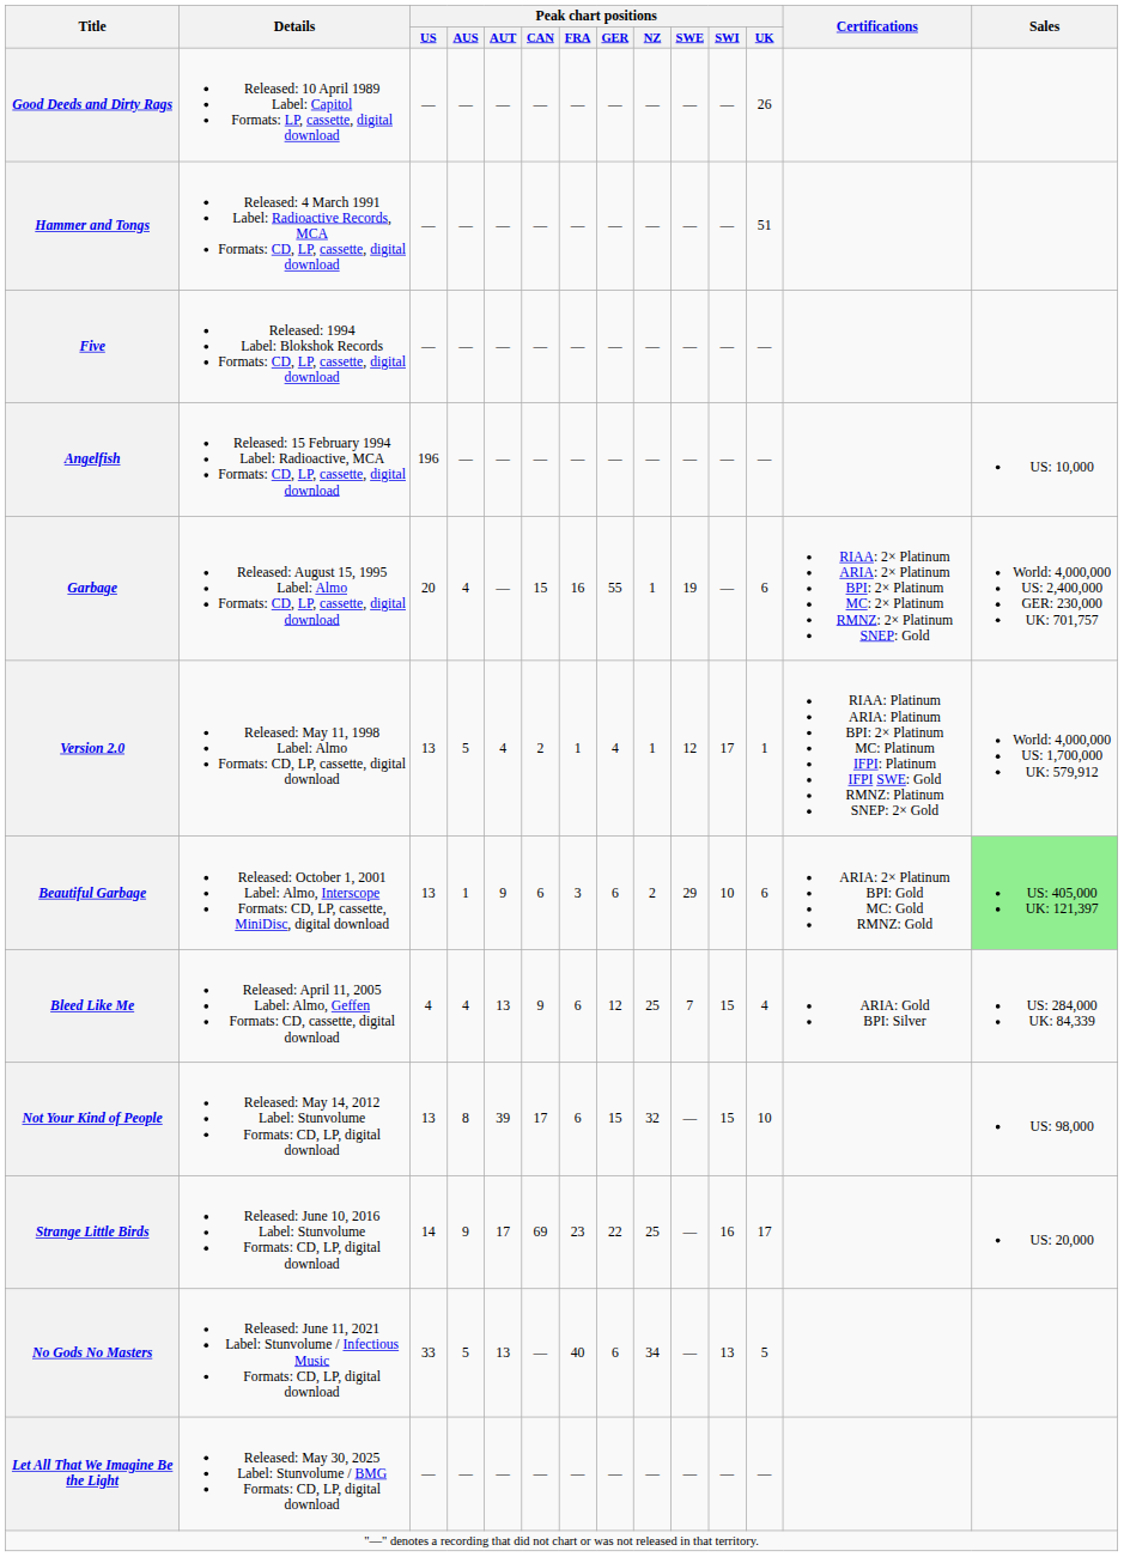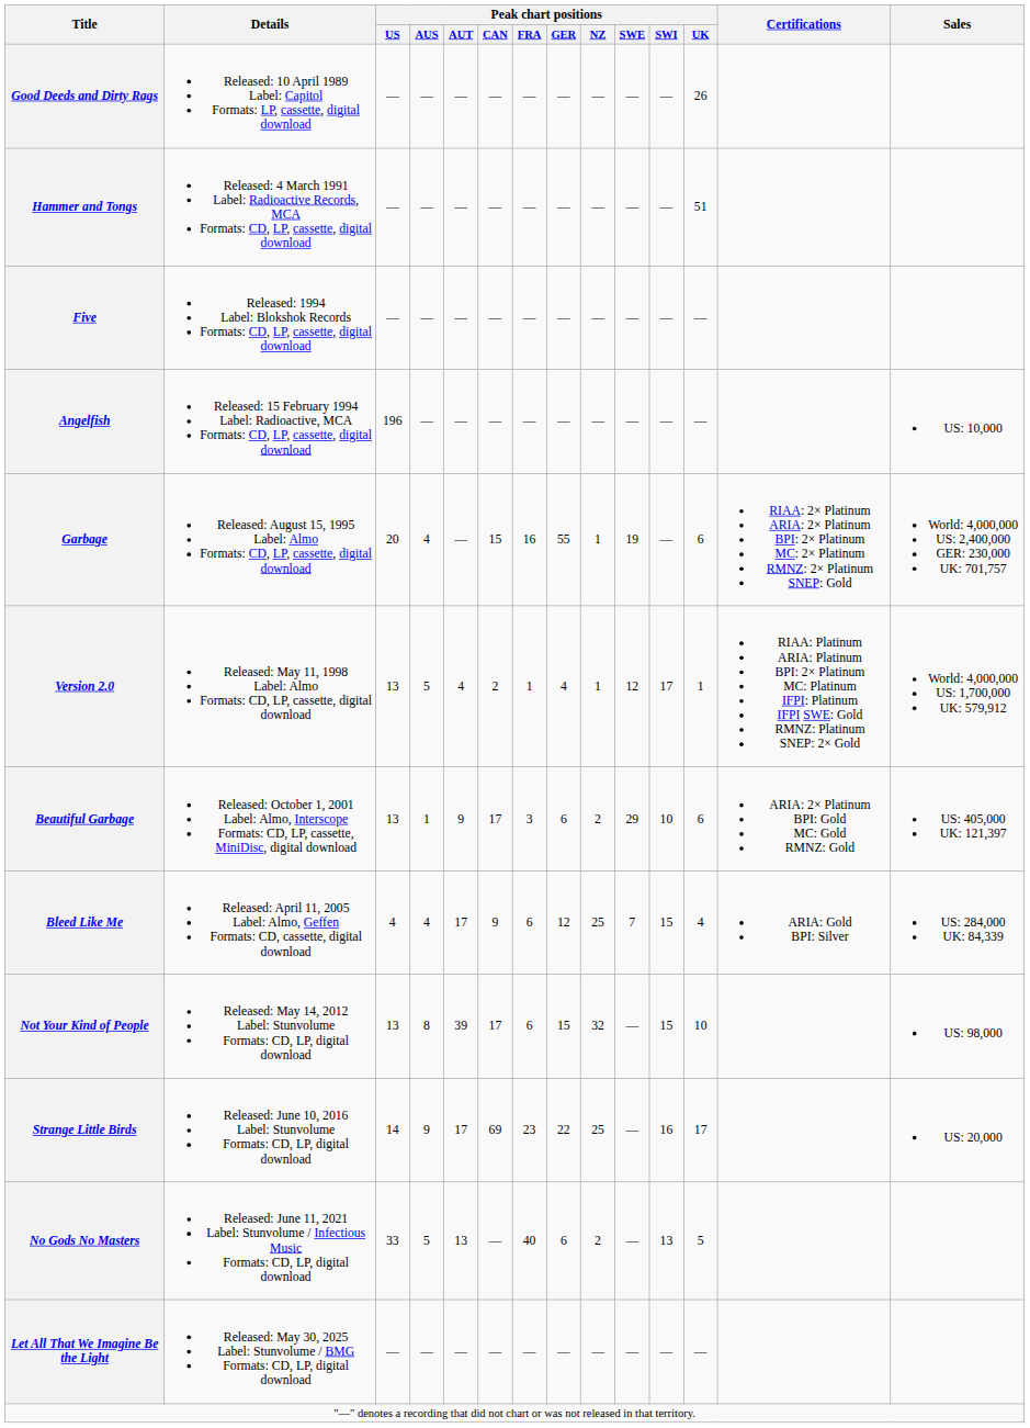Beautiful Garbage | Peak chart positions / CAN: 6 -> 17
Beautiful Garbage | Sales: lightgreen background -> no background
Bleed Like Me | Peak chart positions / AUT: 13 -> 17
No Gods No Masters | Peak chart positions / NZ: 34 -> 2
